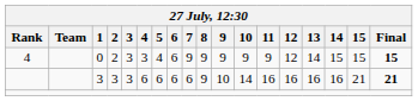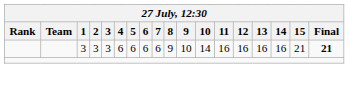- row: 4 | 0 | 2 | 3 | 3 | 4 | 6 | 9 | 9 | 9 | 9 | 9 | 12 | 14 | 15 | 15 | 15
